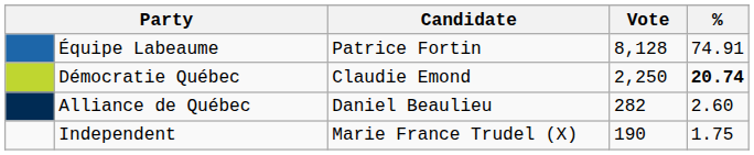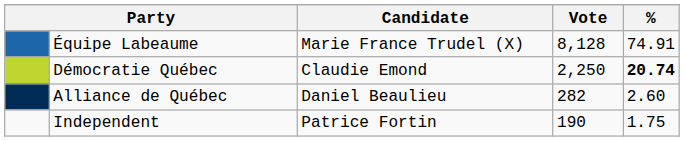Équipe Labeaume | Candidate: Patrice Fortin -> Marie France Trudel (X)
Independent | Candidate: Marie France Trudel (X) -> Patrice Fortin
